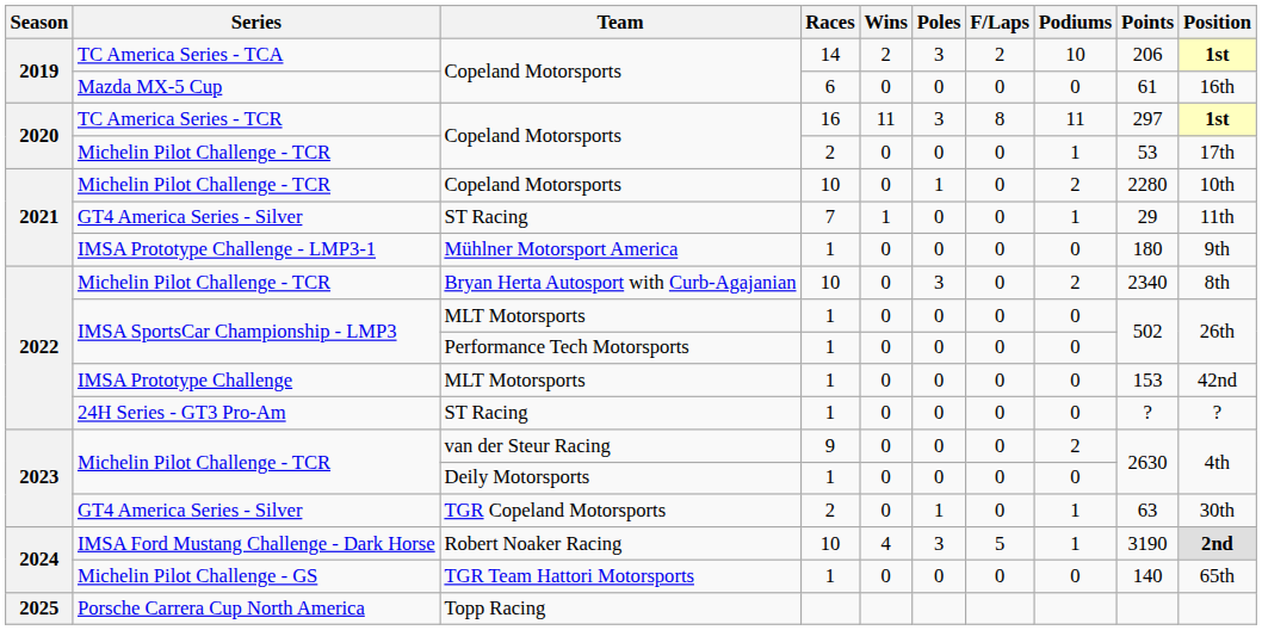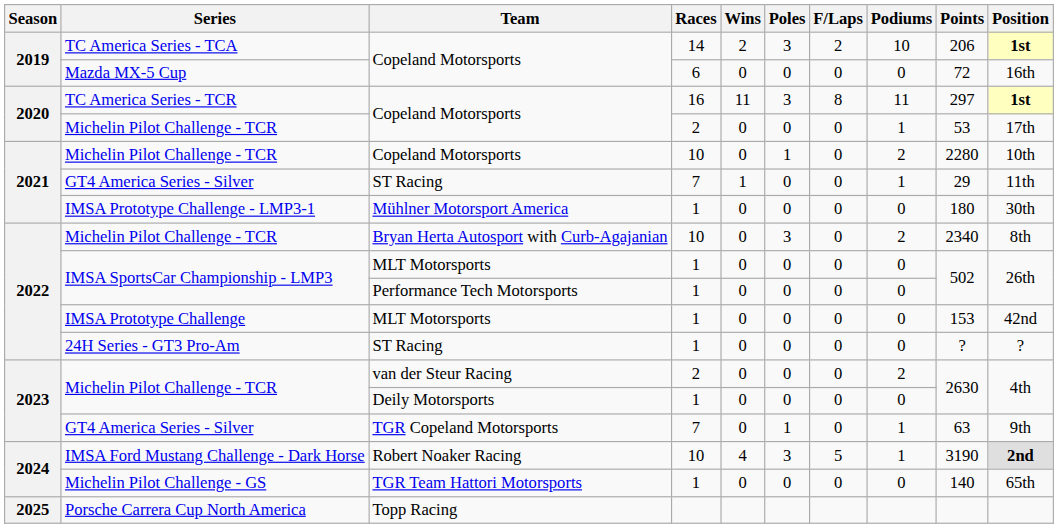Mazda MX-5 Cup | Points: 61 -> 72
IMSA Prototype Challenge - LMP3-1 | Position: 9th -> 30th
Michelin Pilot Challenge - TCR / van der Steur Racing | Races: 9 -> 2
GT4 America Series - Silver / TGR Copeland Motorsports | Races: 2 -> 7
GT4 America Series - Silver / TGR Copeland Motorsports | Position: 30th -> 9th
